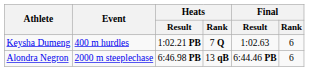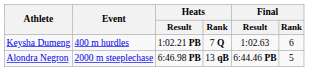Alondra Negron | Final / Rank: 6 -> 5
